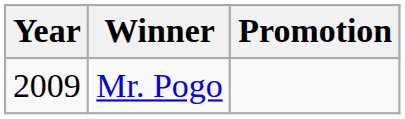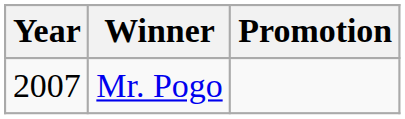Mr. Pogo | Year: 2009 -> 2007
